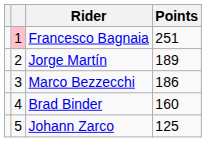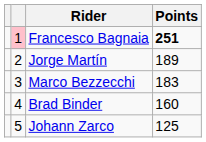Francesco Bagnaia | Points: normal -> bold
Marco Bezzecchi | Points: 186 -> 183
